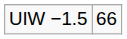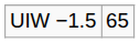UIW −1.5 | column 2: 66 -> 65
